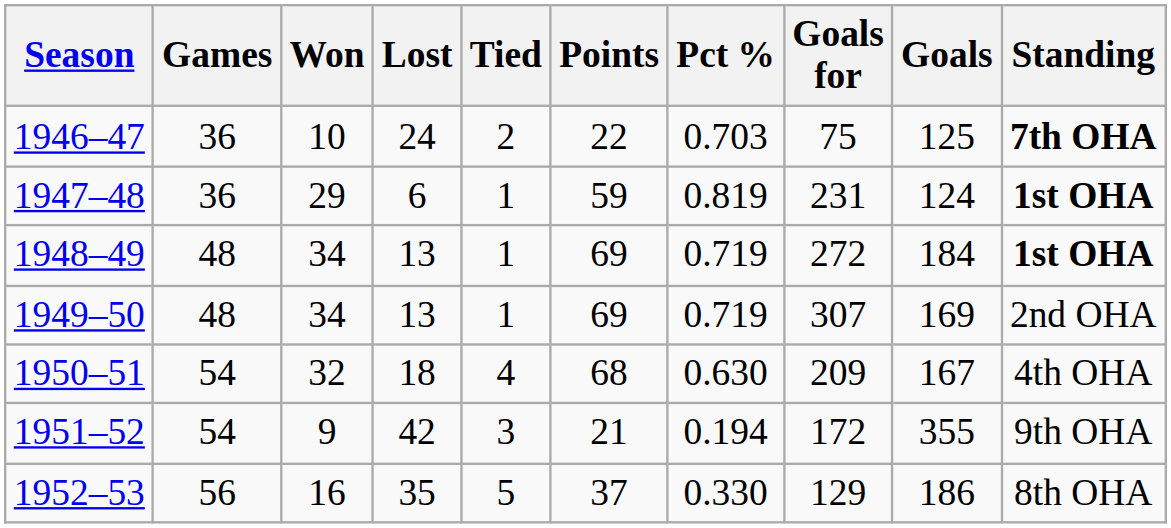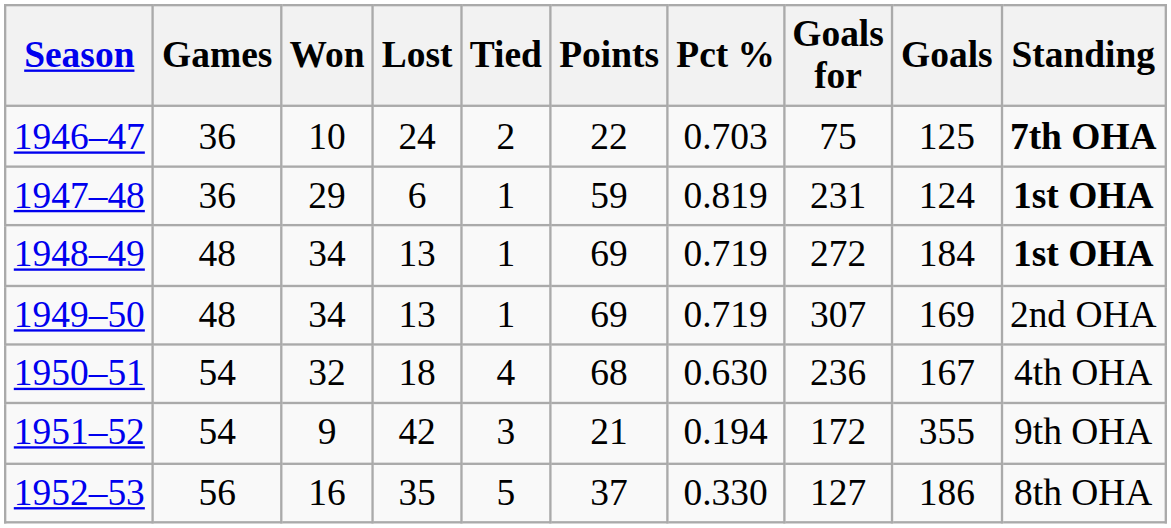1950–51 | Goals for: 209 -> 236
1952–53 | Goals for: 129 -> 127
